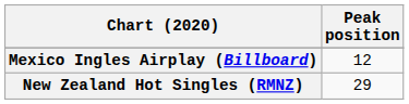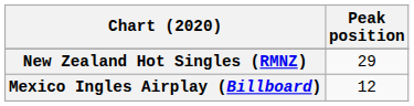rows swapped: Mexico Ingles Airplay (Billboard) <-> New Zealand Hot Singles (RMNZ)
